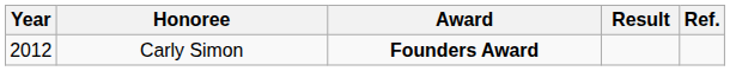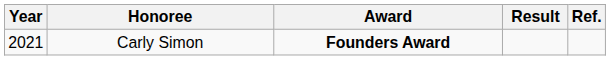Carly Simon | Year: 2012 -> 2021
